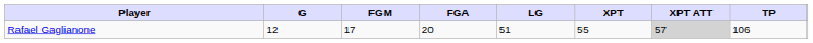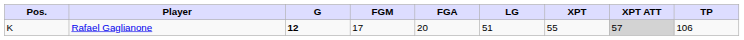+ column: Pos. | K
Rafael Gaglianone | G: normal -> bold
